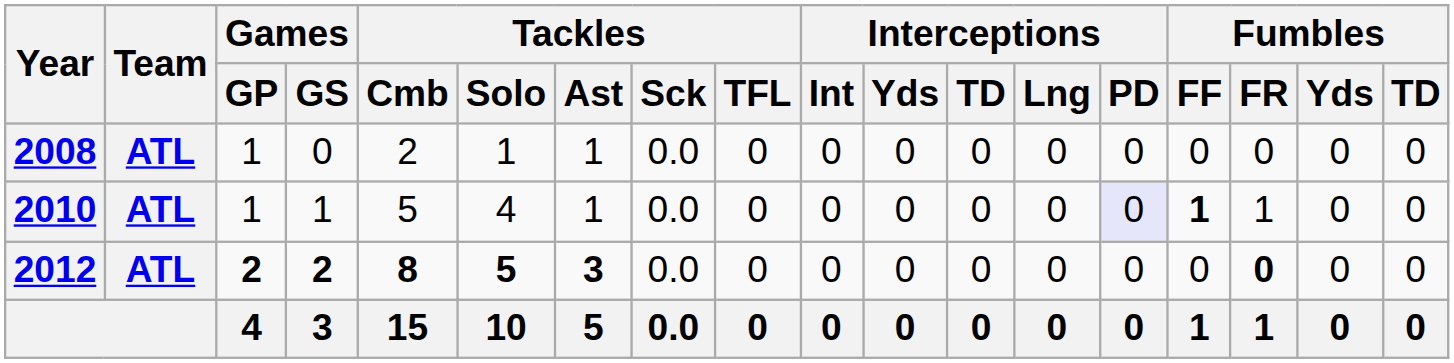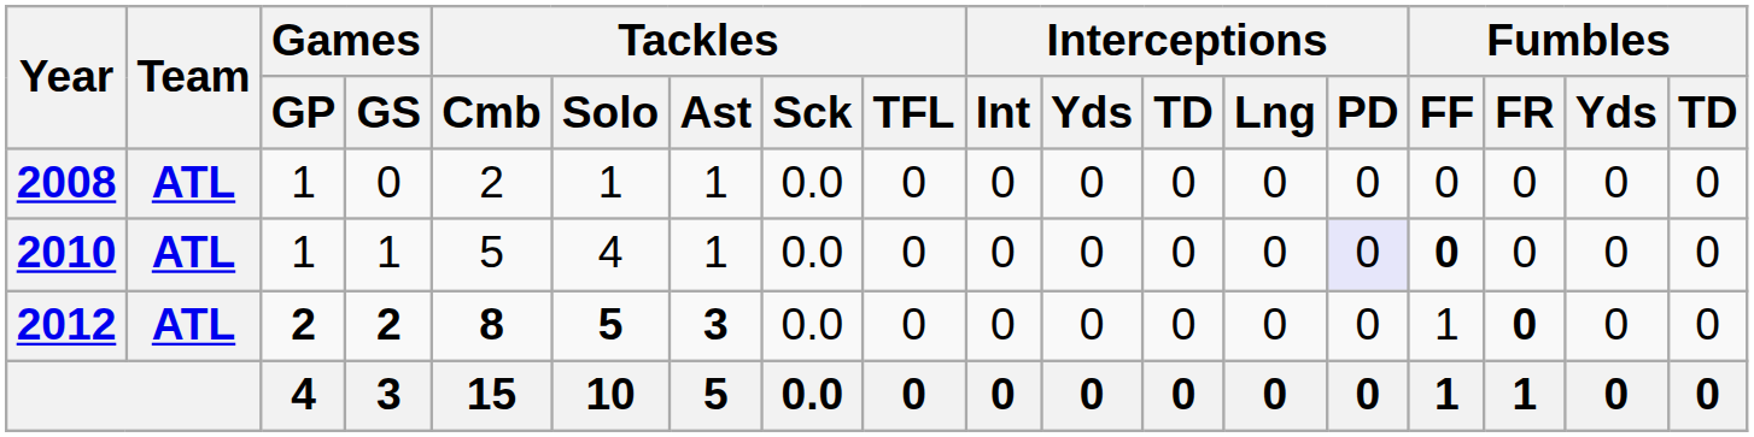2010 | Fumbles / FF: 1 -> 0
2010 | Fumbles / FR: 1 -> 0
2012 | Fumbles / FF: 0 -> 1
